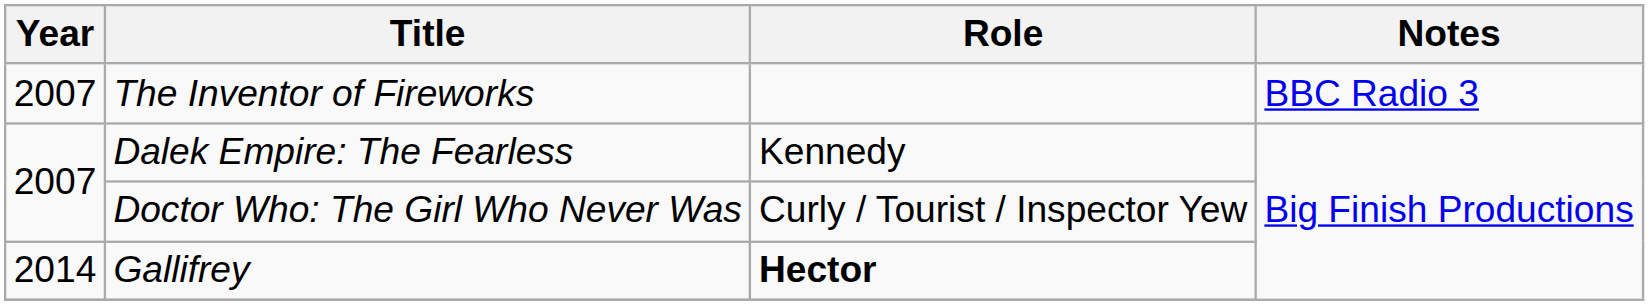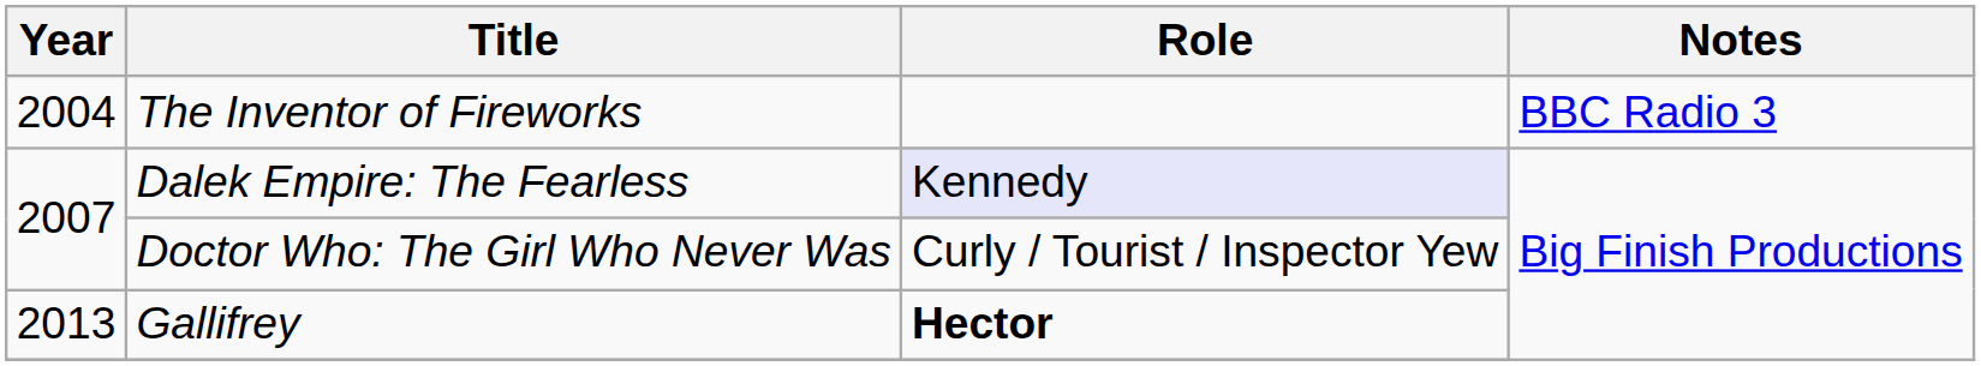The Inventor of Fireworks | Year: 2007 -> 2004
Dalek Empire: The Fearless | Role: no background -> lavender background
Gallifrey | Year: 2014 -> 2013
